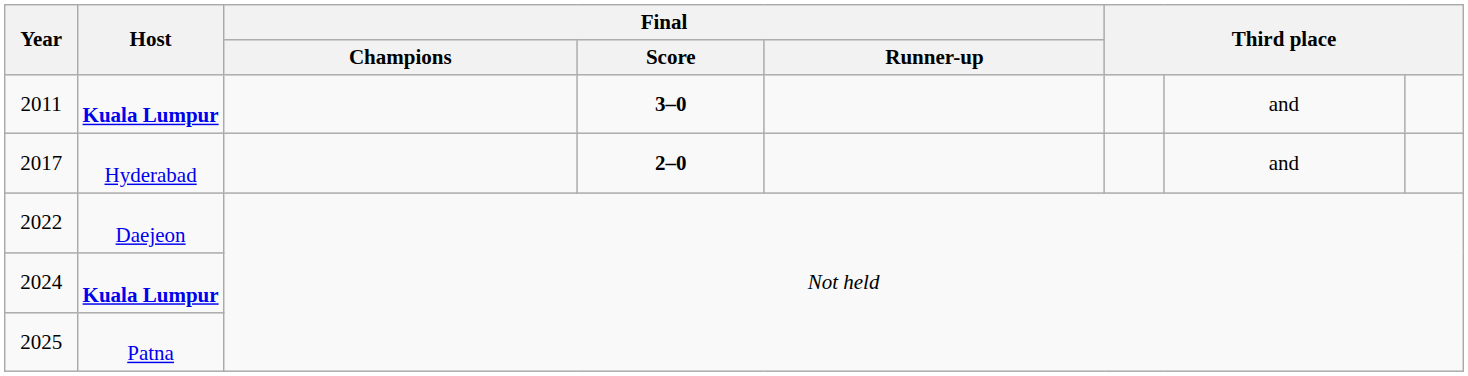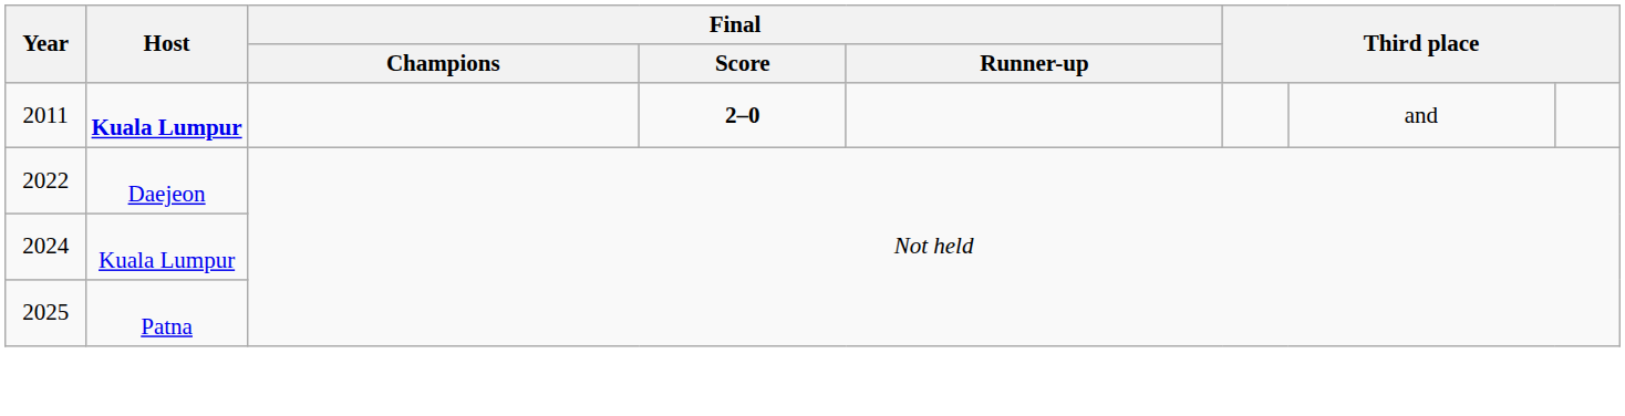2011 | Final / Score: 3–0 -> 2–0
- row: 2017 | Hyderabad | 2–0 | and
2024 | Host: bold -> normal
